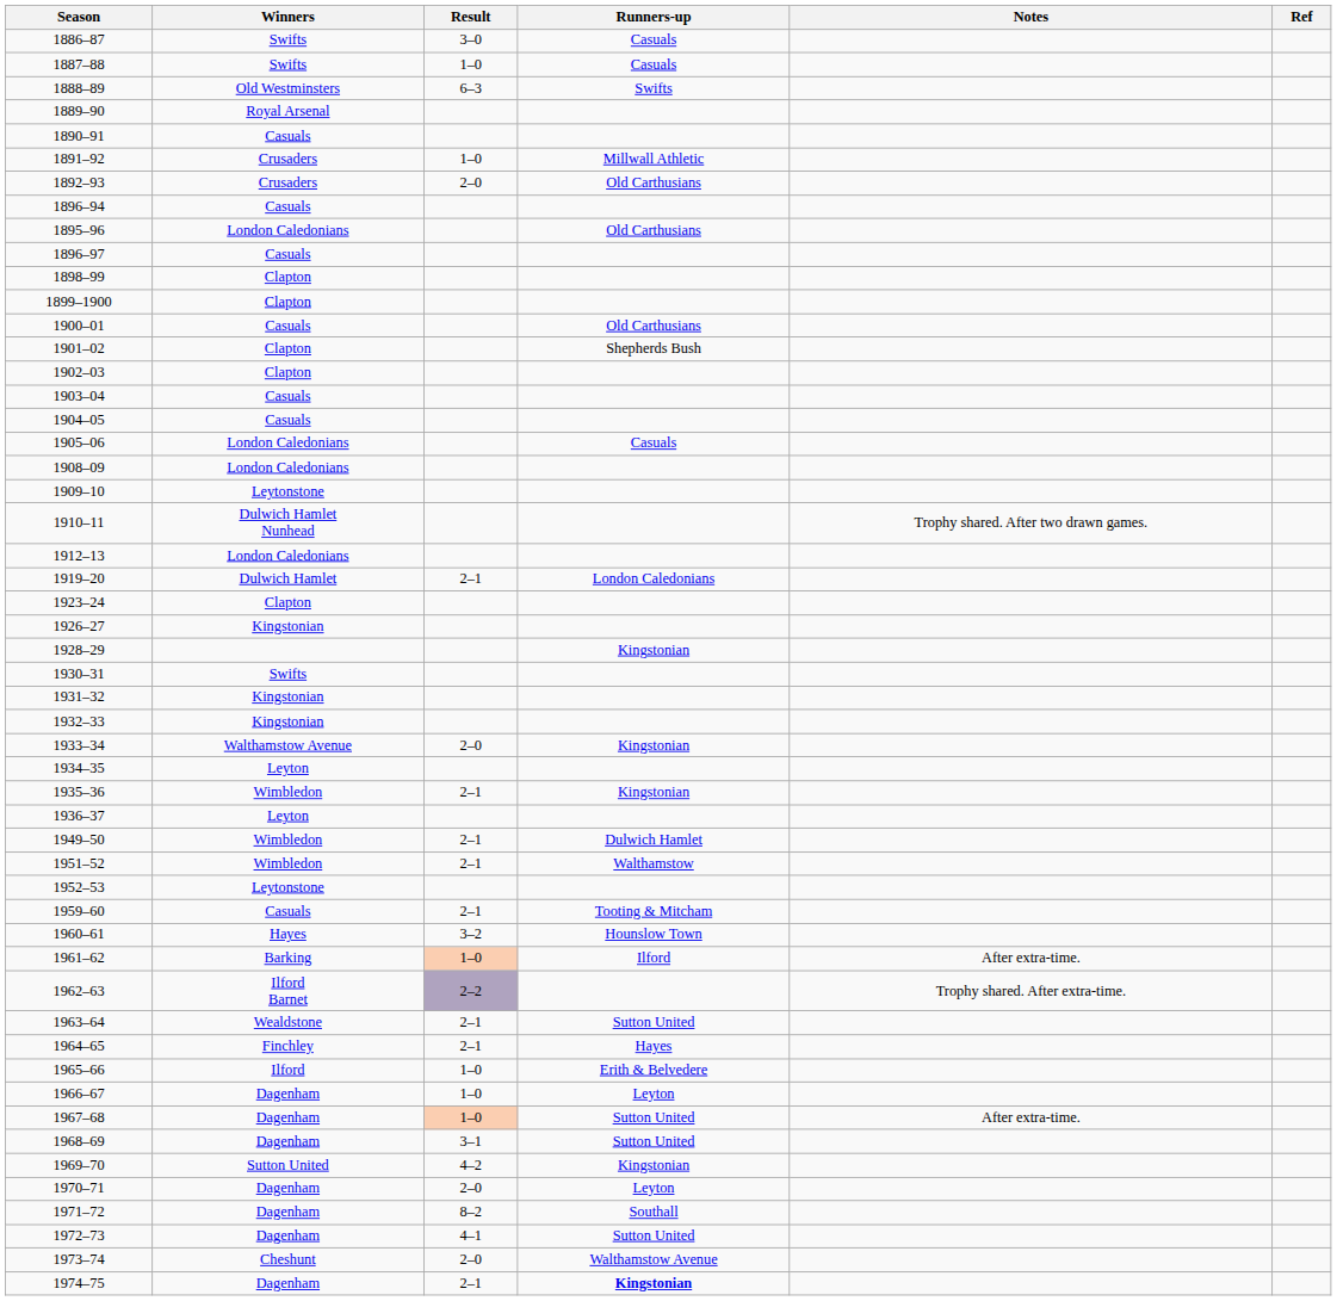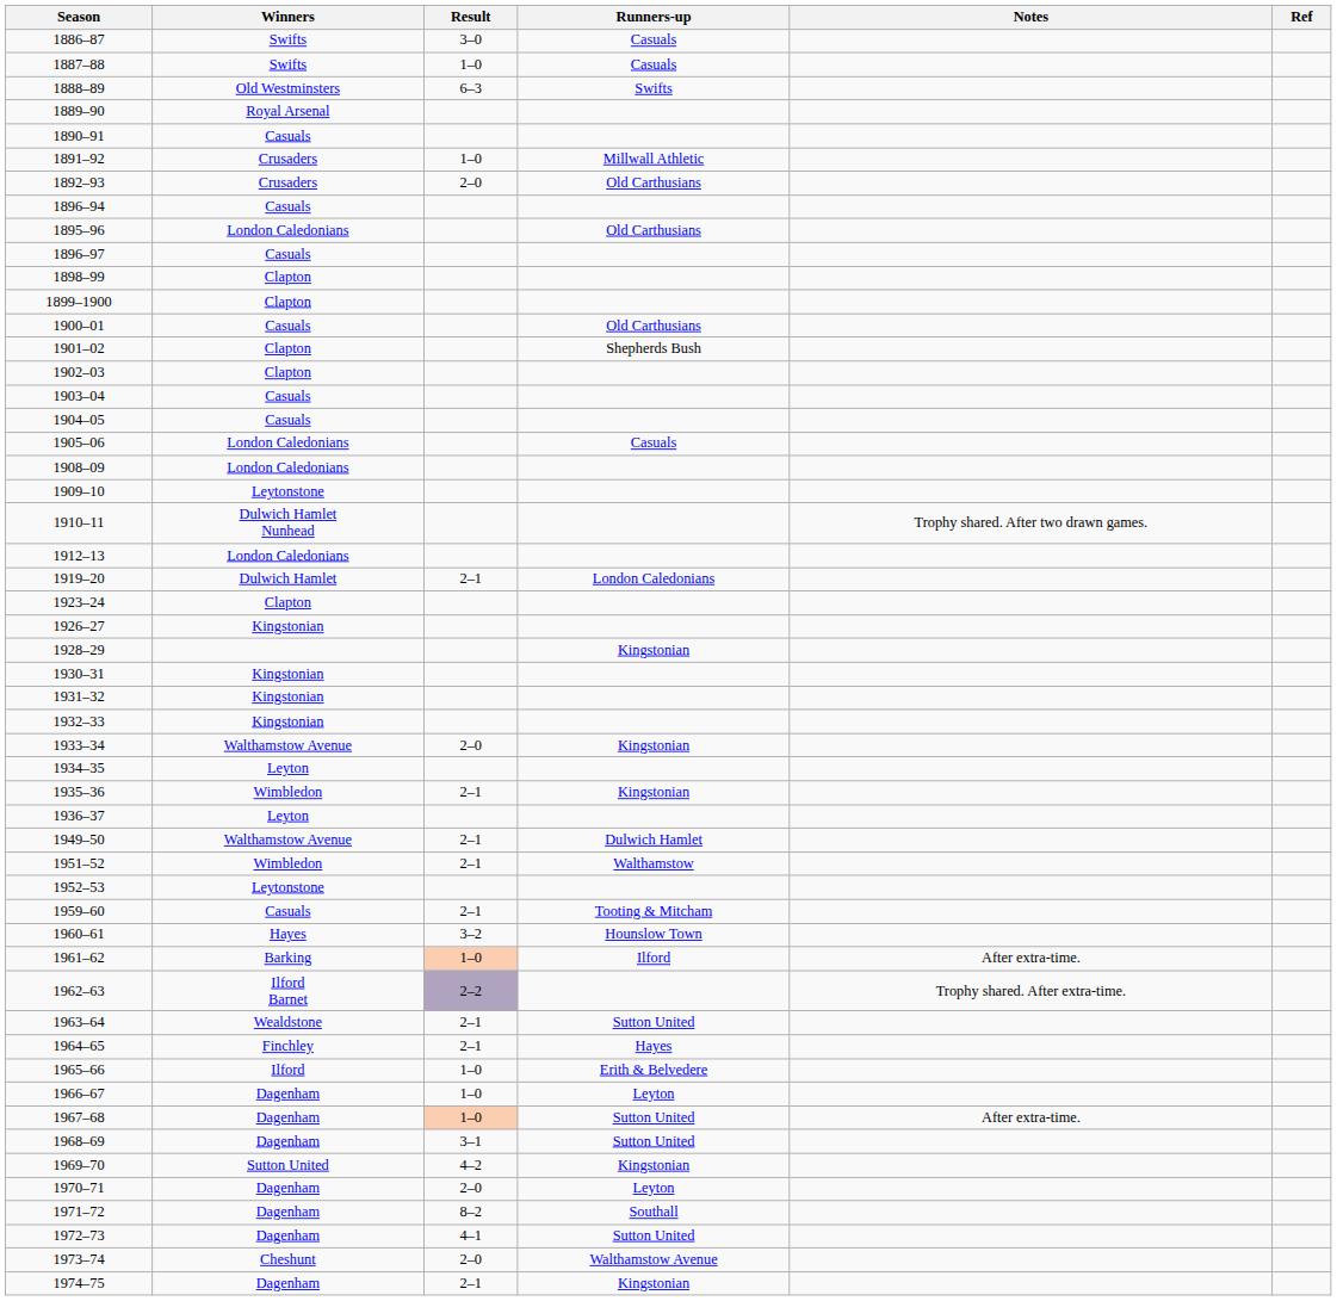1930–31 | Winners: Swifts -> Kingstonian
1949–50 | Winners: Wimbledon -> Walthamstow Avenue
1974–75 | Runners-up: bold -> normal
